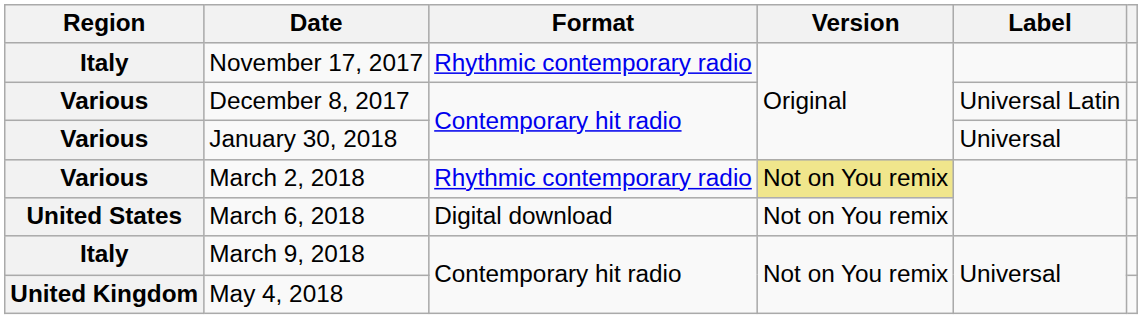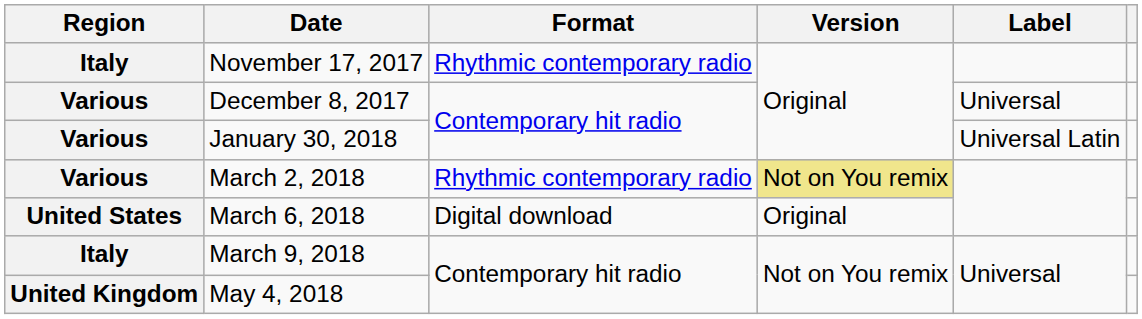December 8, 2017 | Label: Universal Latin -> Universal
January 30, 2018 | Label: Universal -> Universal Latin
March 6, 2018 | Version: Not on You remix -> Original
